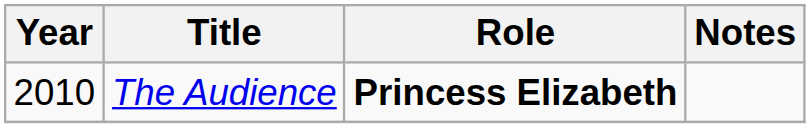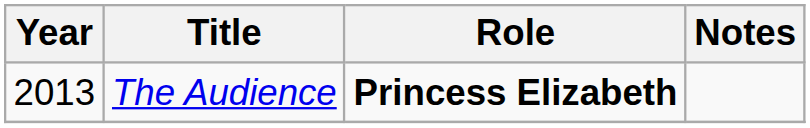The Audience | Year: 2010 -> 2013
